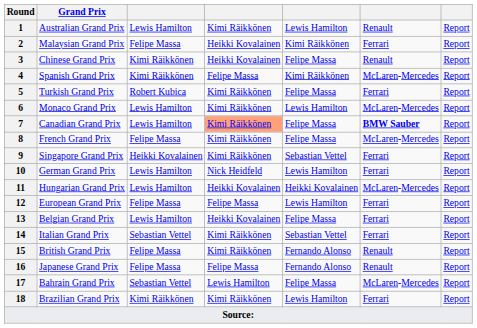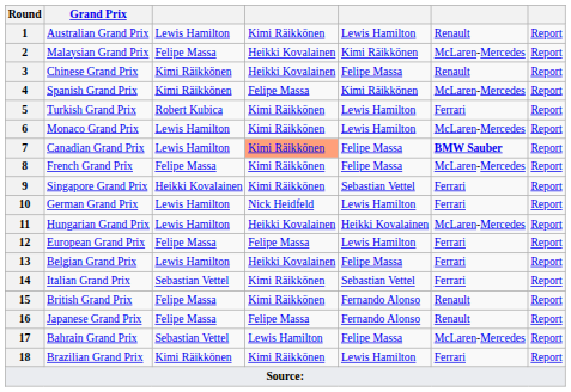2 | column 6: Ferrari -> McLaren-Mercedes
5 | column 5: Felipe Massa -> Lewis Hamilton
